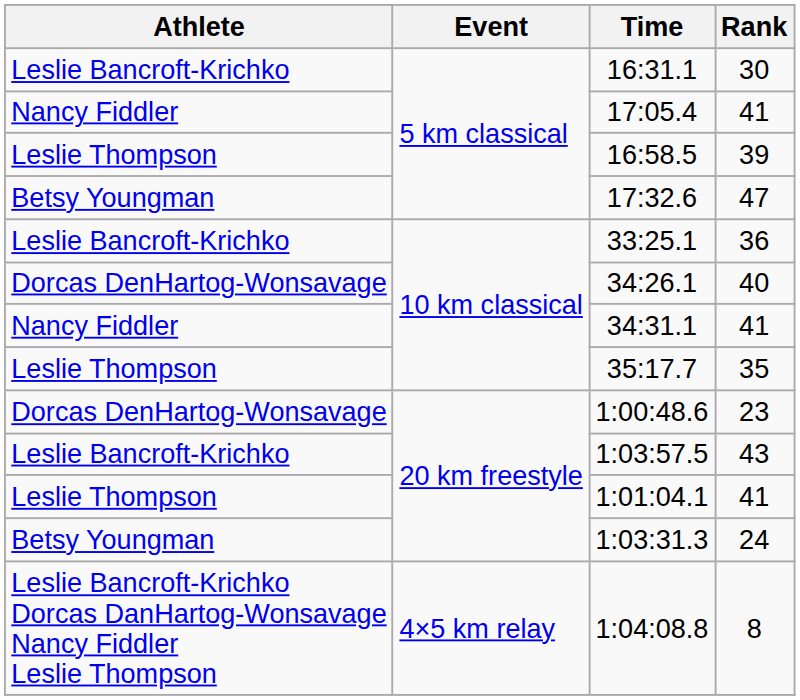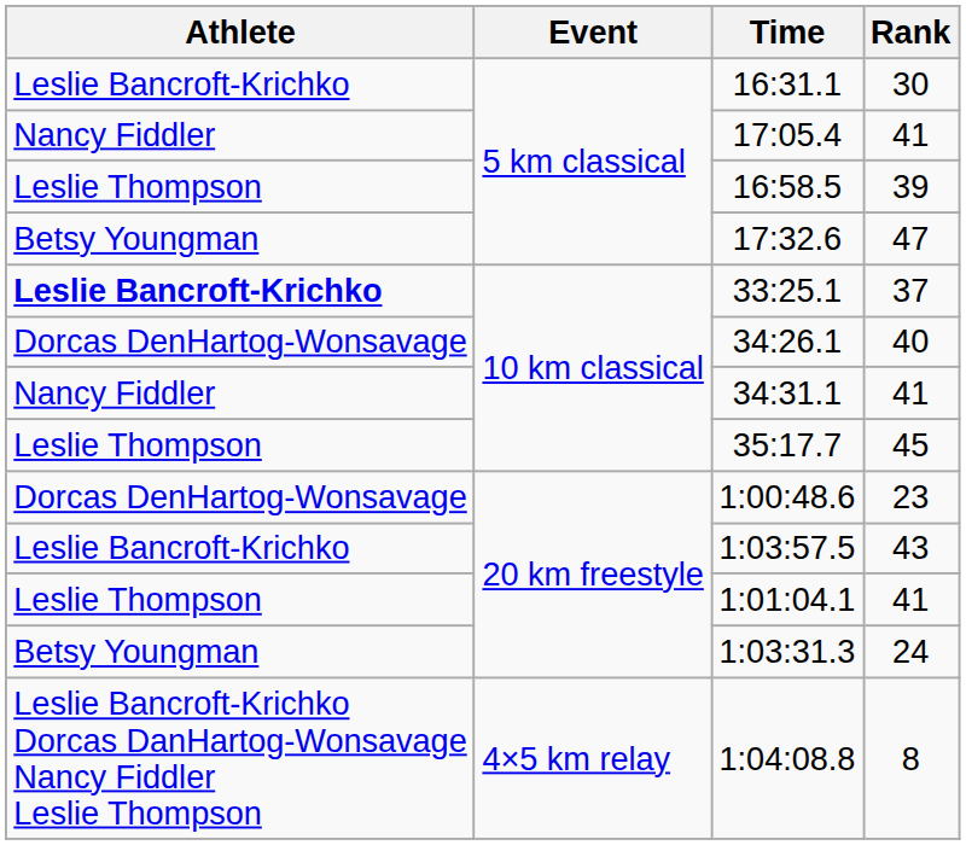33:25.1 | Athlete: normal -> bold
33:25.1 | Rank: 36 -> 37
35:17.7 | Rank: 35 -> 45
